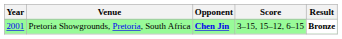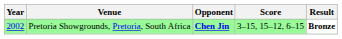Pretoria Showgrounds, Pretoria, South Africa | Year: 2001 -> 2002
